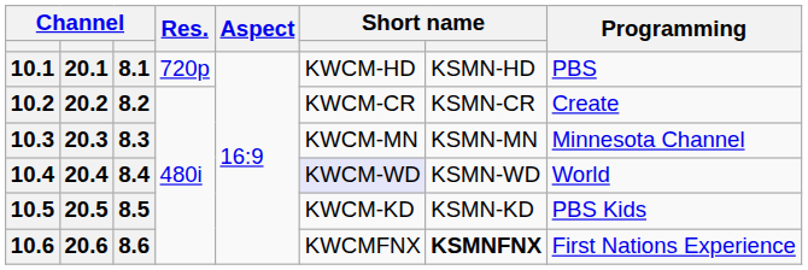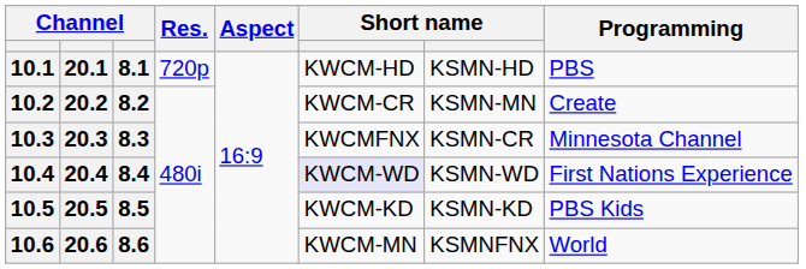10.2 | column 7: KSMN-CR -> KSMN-MN
10.3 | column 6: KWCM-MN -> KWCMFNX
10.3 | column 7: KSMN-MN -> KSMN-CR
10.4 | Programming: World -> First Nations Experience
10.6 | column 6: KWCMFNX -> KWCM-MN
10.6 | column 7: bold -> normal
10.6 | Programming: First Nations Experience -> World
